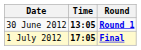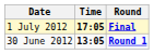rows swapped: 30 June 2012 <-> 1 July 2012
